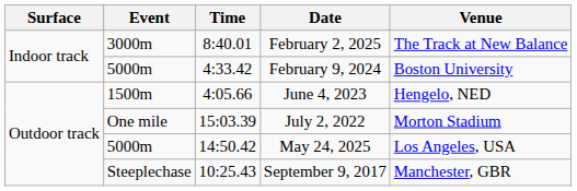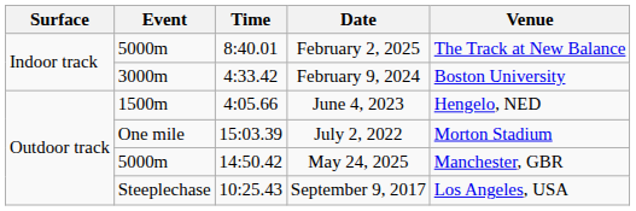February 2, 2025 | Event: 3000m -> 5000m
February 9, 2024 | Event: 5000m -> 3000m
May 24, 2025 | Venue: Los Angeles, USA -> Manchester, GBR
September 9, 2017 | Venue: Manchester, GBR -> Los Angeles, USA
